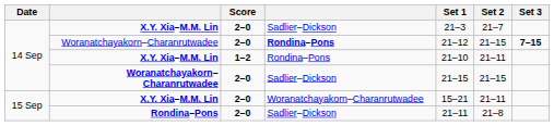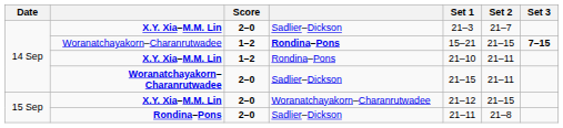Woranatchayakorn–Charanrutwadee / Rondina–Pons | Score: 2–0 -> 1–2
Woranatchayakorn–Charanrutwadee / Rondina–Pons | Set 1: 21–12 -> 15–21
Woranatchayakorn–Charanrutwadee / Sadlier–Dickson | Set 2: 21–15 -> 21–11
X.Y. Xia–M.M. Lin / Woranatchayakorn–Charanrutwadee | Set 1: 15–21 -> 21–12
X.Y. Xia–M.M. Lin / Woranatchayakorn–Charanrutwadee | Set 2: 21–11 -> 21–15
